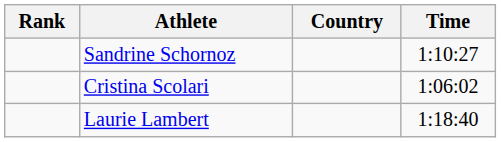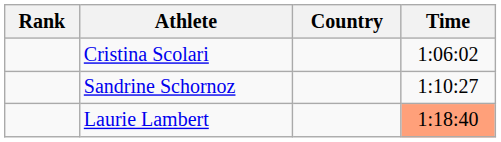rows swapped: Cristina Scolari <-> Sandrine Schornoz
Laurie Lambert | Time: no background -> lightsalmon background
